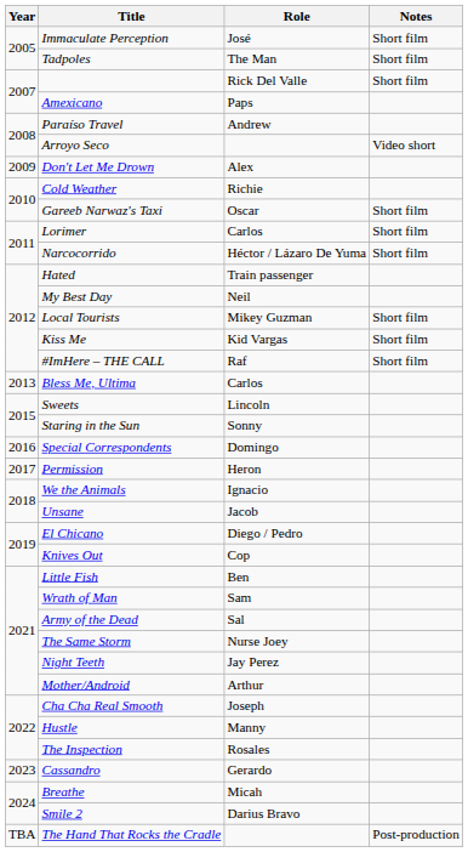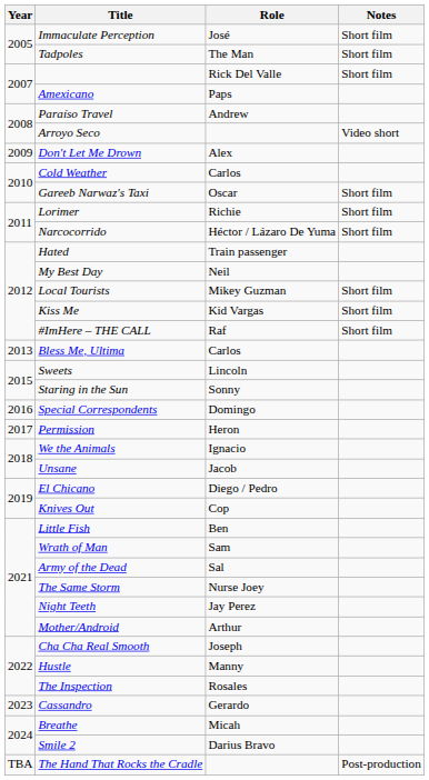Cold Weather | Role: Richie -> Carlos
Lorimer | Role: Carlos -> Richie
